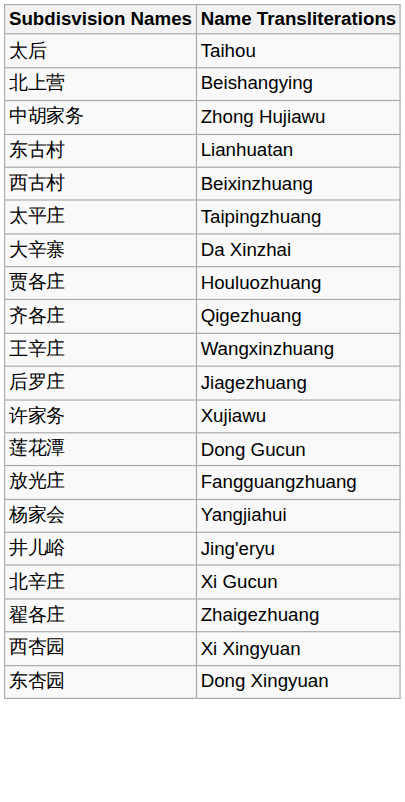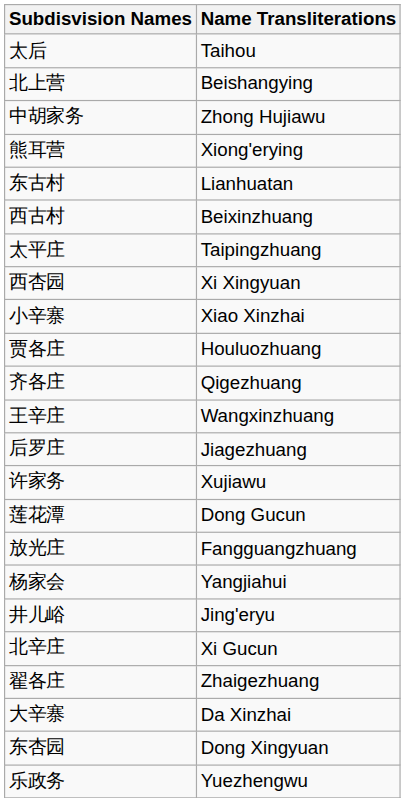+ row: 熊耳营 | Xiong'erying
rows swapped: 大辛寨 <-> 西杏园
+ row: 小辛寨 | Xiao Xinzhai
+ row: 乐政务 | Yuezhengwu
